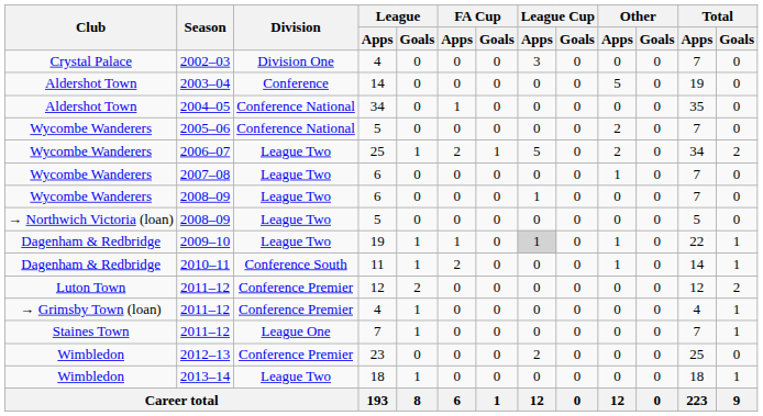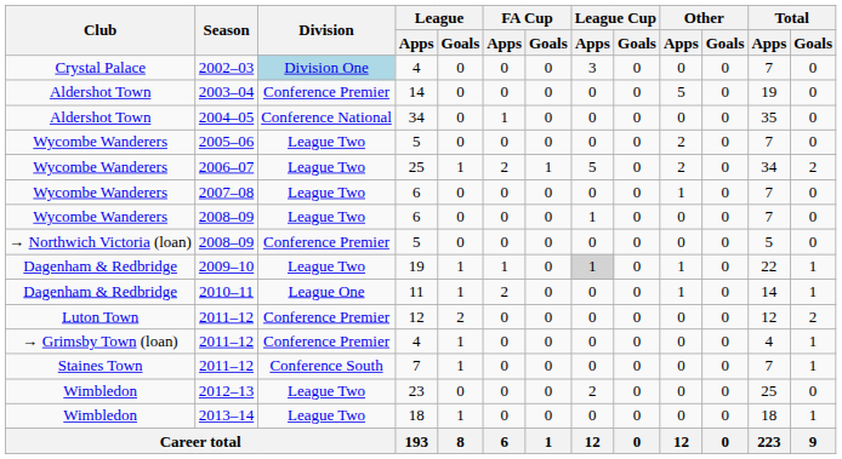2002–03 | Division: no background -> lightblue background
2003–04 | Division: Conference -> Conference Premier
2005–06 | Division: Conference National -> League Two
2008–09 / 5 | Division: League Two -> Conference Premier
2010–11 | Division: Conference South -> League One
2011–12 / 7 | Division: League One -> Conference South
2012–13 | Division: Conference Premier -> League Two
